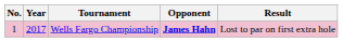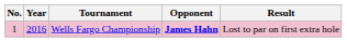Wells Fargo Championship | Year: 2017 -> 2016
